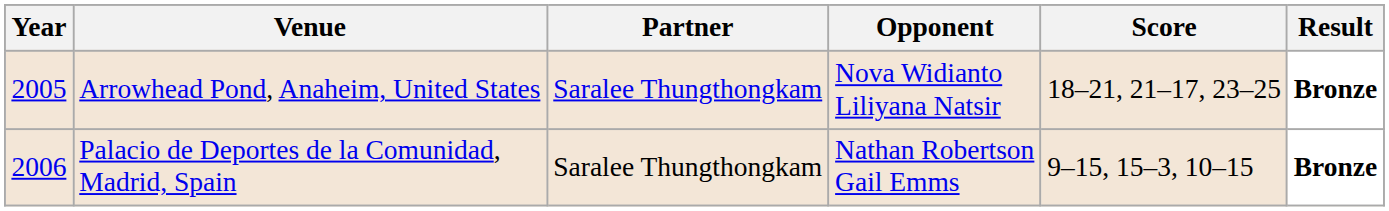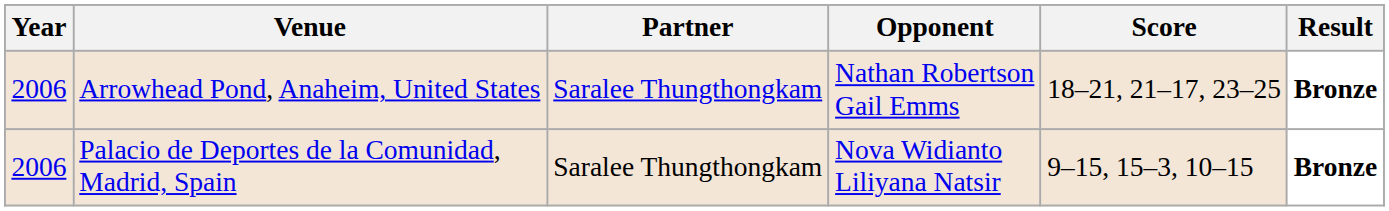Arrowhead Pond, Anaheim, United States | Year: 2005 -> 2006
Arrowhead Pond, Anaheim, United States | Opponent: Nova Widianto Liliyana Natsir -> Nathan Robertson Gail Emms
Palacio de Deportes de la Comunidad, Madrid, Spain | Opponent: Nathan Robertson Gail Emms -> Nova Widianto Liliyana Natsir
